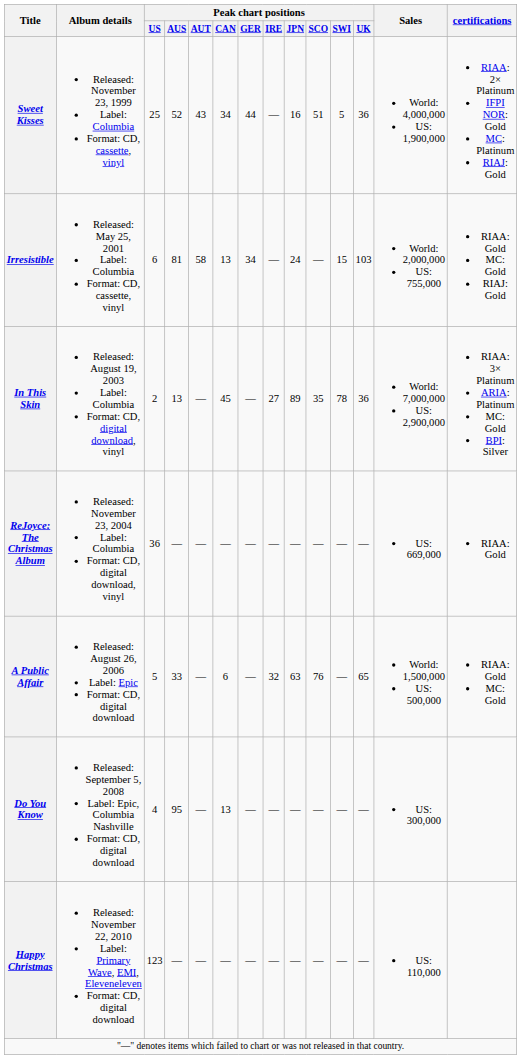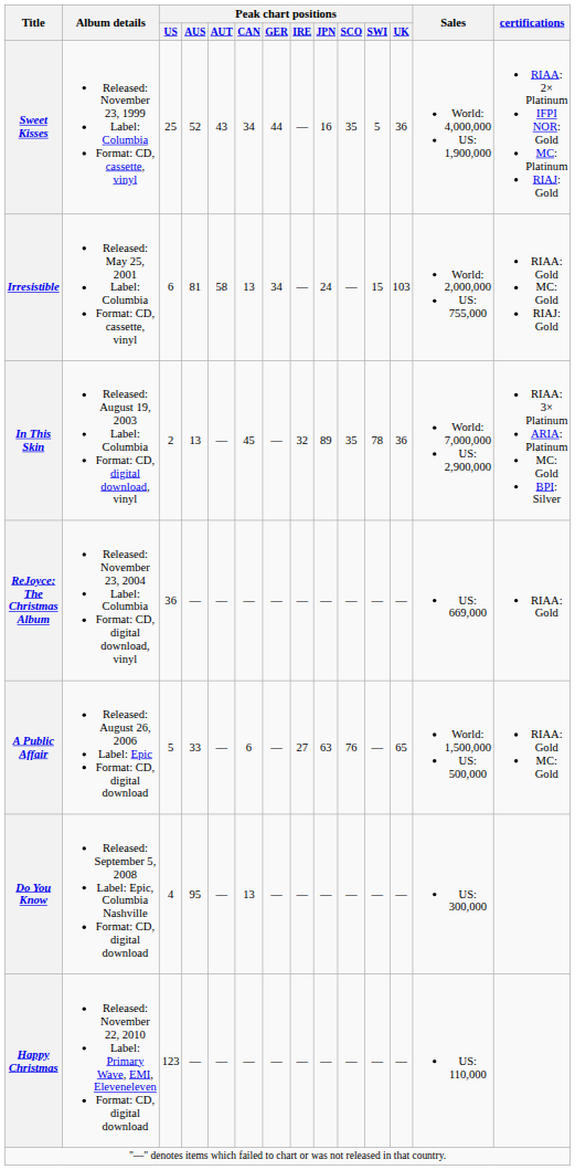Sweet Kisses | Peak chart positions / SCO: 51 -> 35
In This Skin | Peak chart positions / IRE: 27 -> 32
A Public Affair | Peak chart positions / IRE: 32 -> 27
